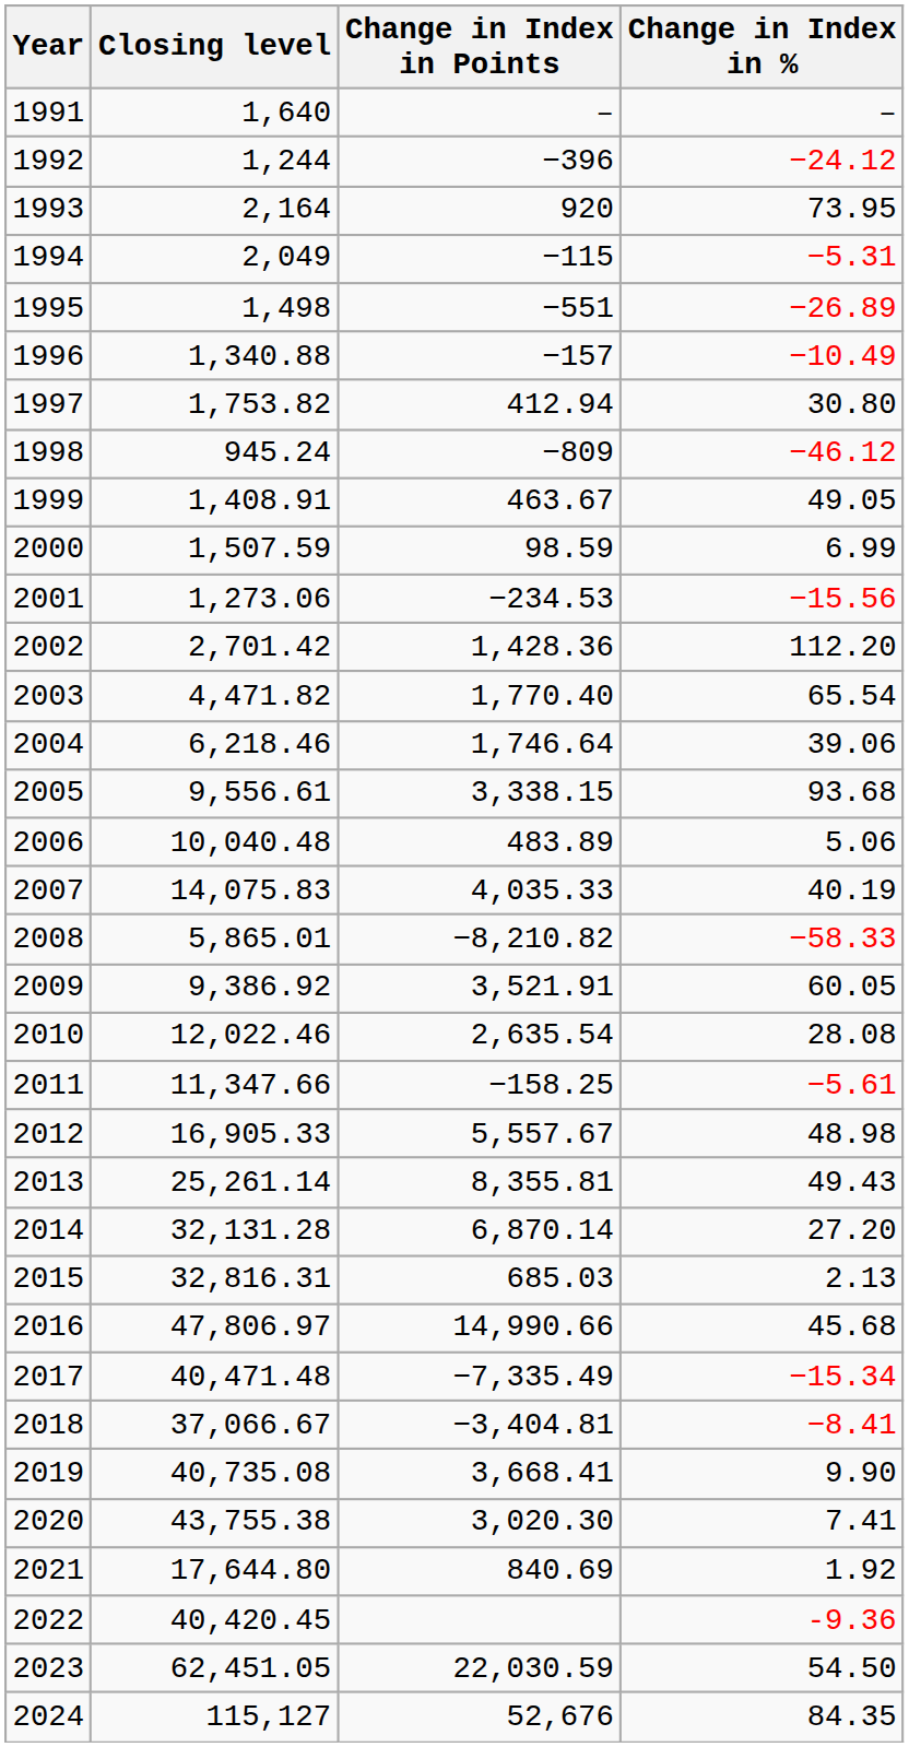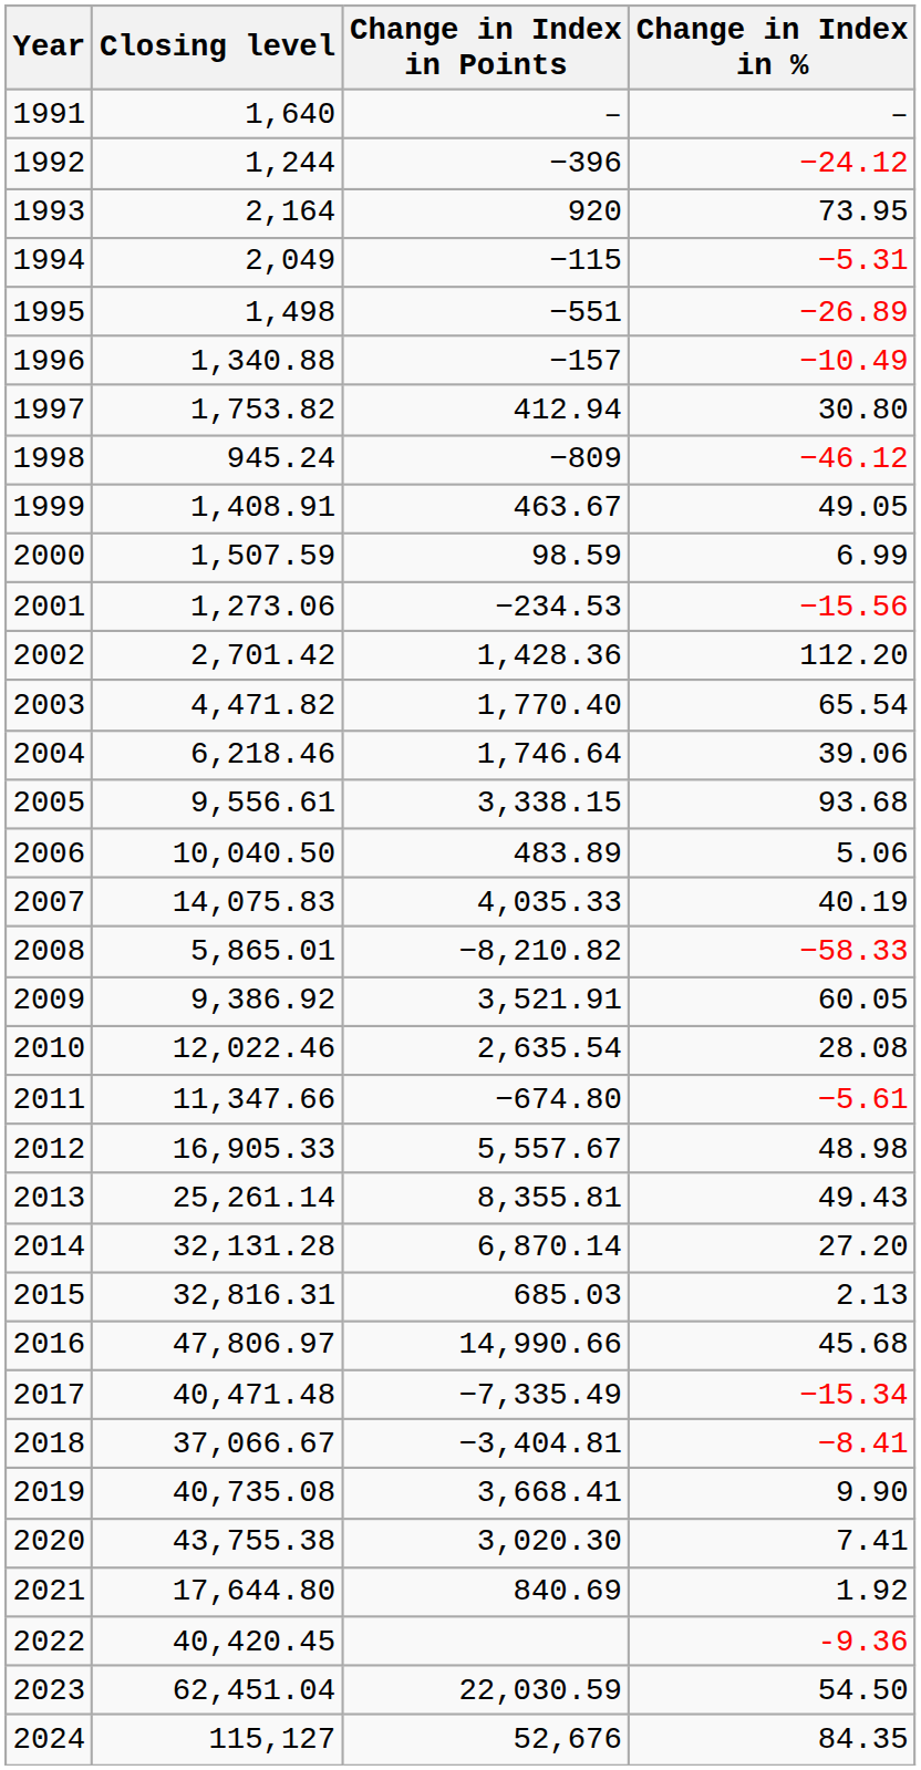2006 | Closing level: 10,040.48 -> 10,040.50
2011 | Change in Index in Points: −158.25 -> −674.80
2023 | Closing level: 62,451.05 -> 62,451.04
